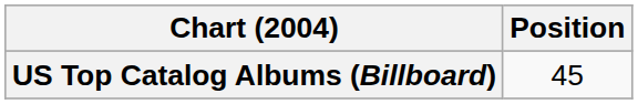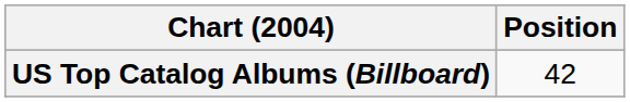US Top Catalog Albums (Billboard) | Position: 45 -> 42
